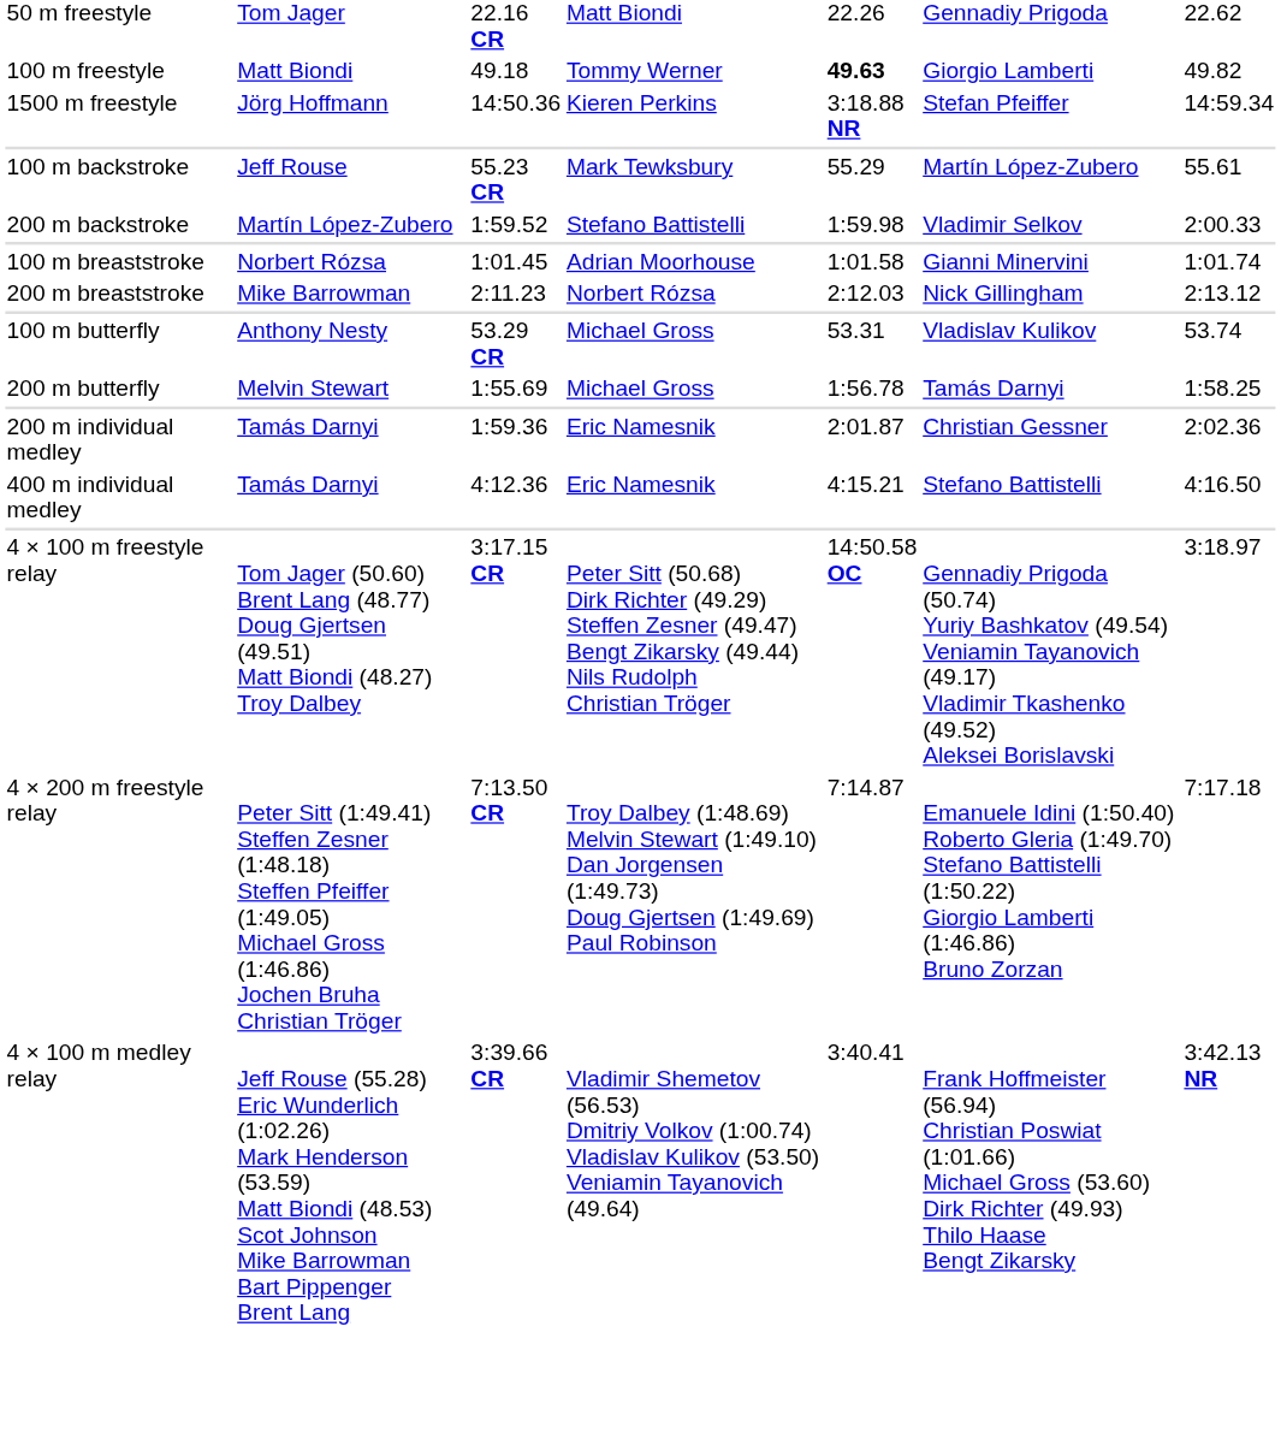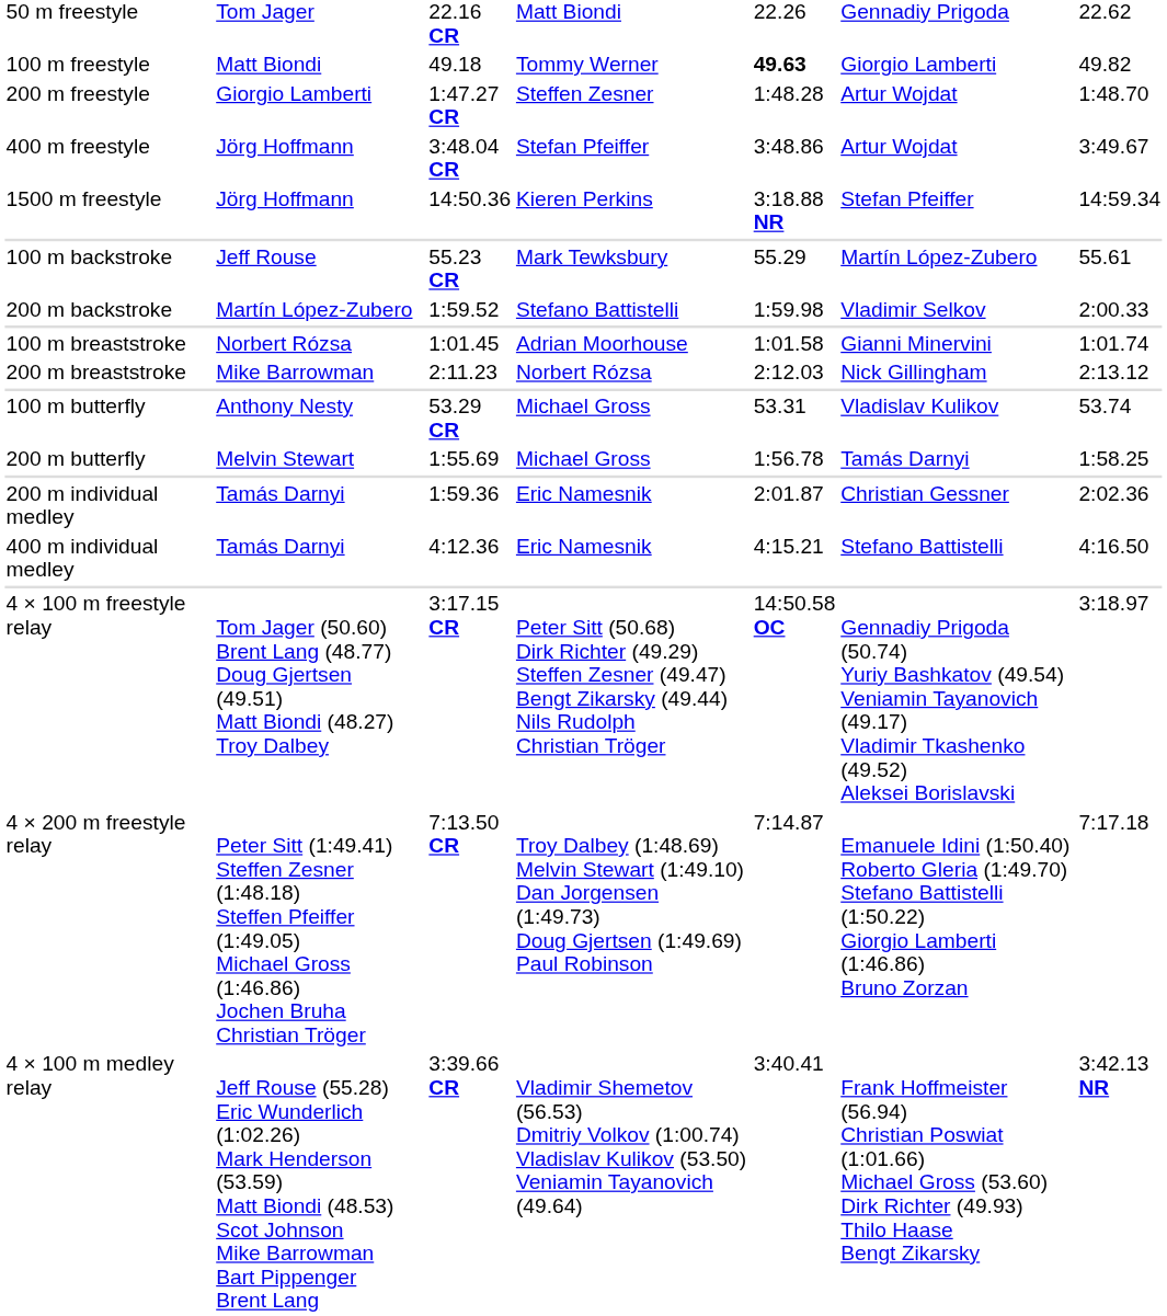+ row: 200 m freestyle | Giorgio Lamberti | 1:47.27 CR | Steffen Zesner | 1:48.28 | Artur Wojdat | 1:48.70
+ row: 400 m freestyle | Jörg Hoffmann | 3:48.04 CR | Stefan Pfeiffer | 3:48.86 | Artur Wojdat | 3:49.67
